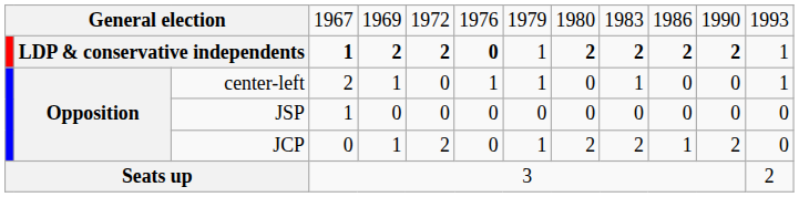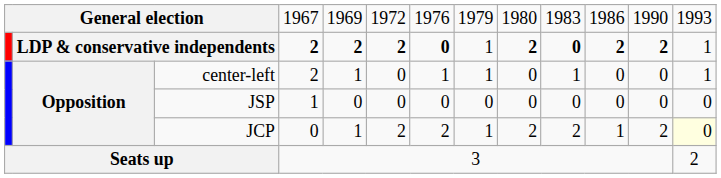LDP & conservative independents | column 4: 1 -> 2
LDP & conservative independents | column 10: 2 -> 0
JCP | column 7: 0 -> 2
JCP | column 13: no background -> lightyellow background
